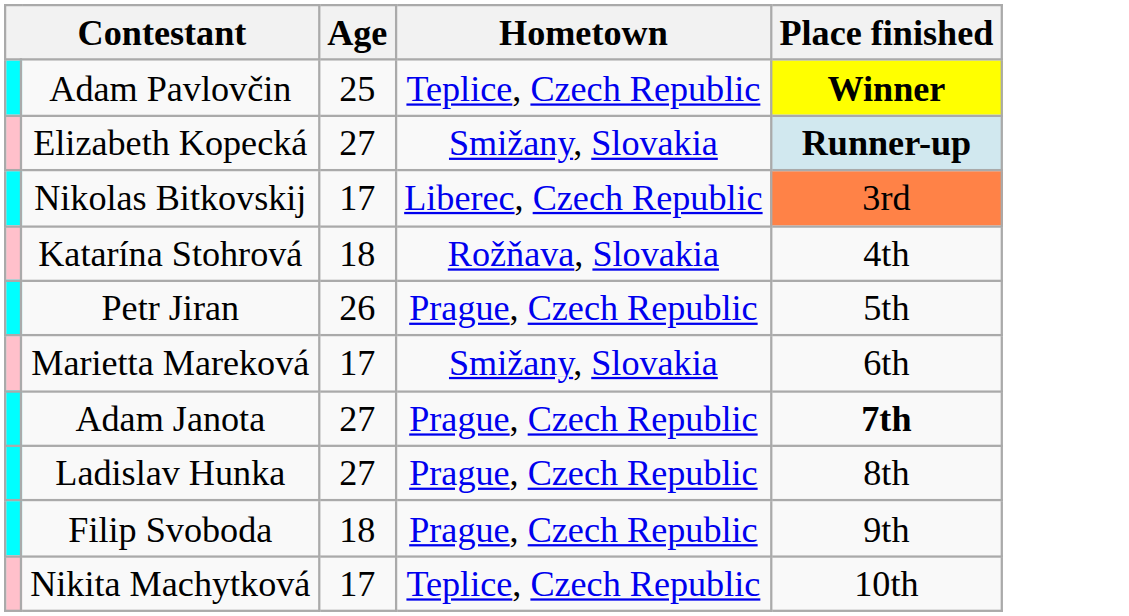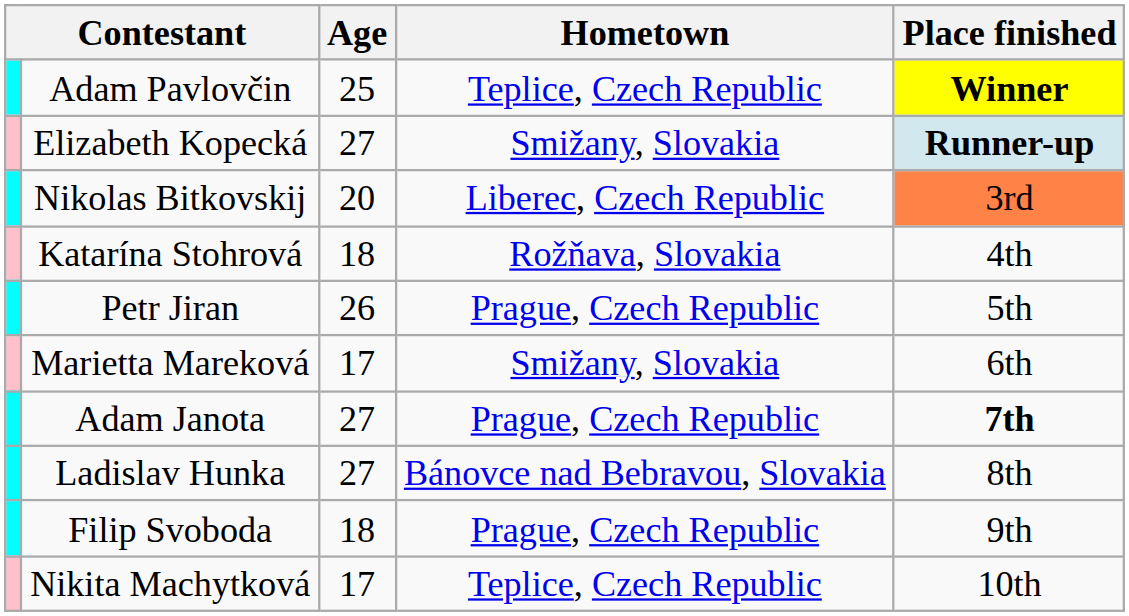Nikolas Bitkovskij | Age: 17 -> 20
Ladislav Hunka | Hometown: Prague, Czech Republic -> Bánovce nad Bebravou, Slovakia
